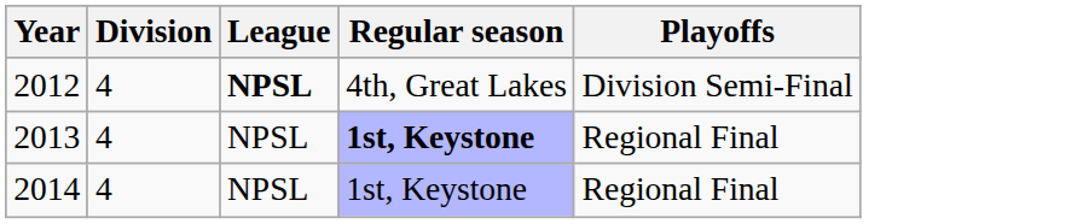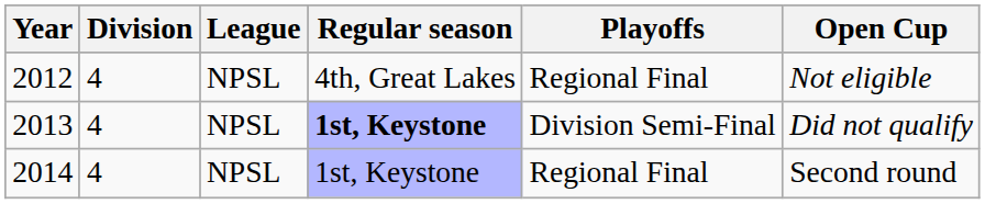+ column: Open Cup | Not eligible | Did not qualify | Second round
2012 | League: bold -> normal
2012 | Playoffs: Division Semi-Final -> Regional Final
2013 | Playoffs: Regional Final -> Division Semi-Final
